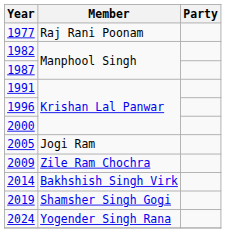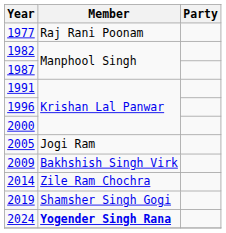2009 | Member: Zile Ram Chochra -> Bakhshish Singh Virk
2014 | Member: Bakhshish Singh Virk -> Zile Ram Chochra
2024 | Member: normal -> bold
